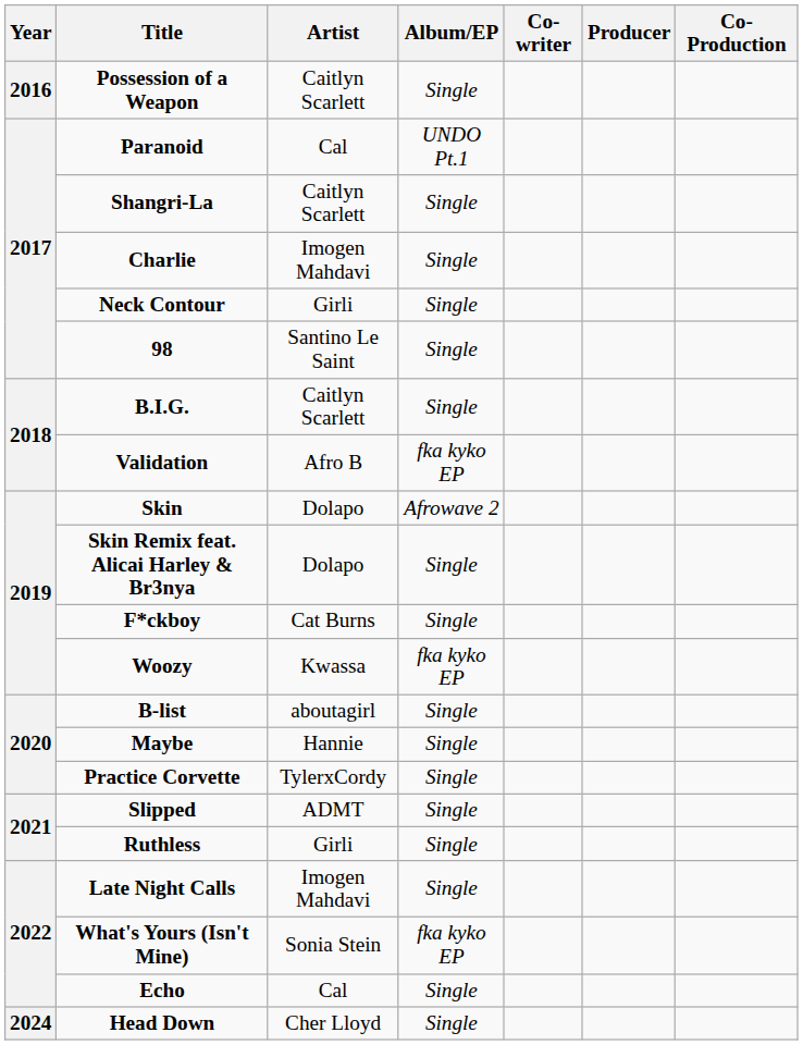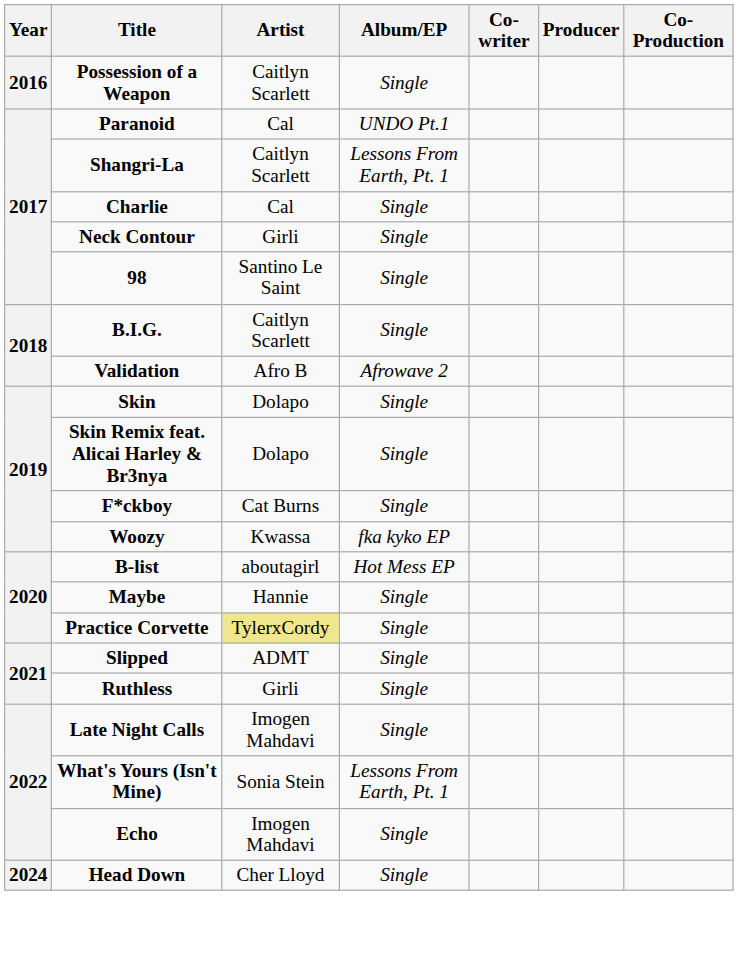Shangri-La | Album/EP: Single -> Lessons From Earth, Pt. 1
Charlie | Artist: Imogen Mahdavi -> Cal
Validation | Album/EP: fka kyko EP -> Afrowave 2
Skin | Album/EP: Afrowave 2 -> Single
B-list | Album/EP: Single -> Hot Mess EP
Practice Corvette | Artist: no background -> khaki background
What's Yours (Isn't Mine) | Album/EP: fka kyko EP -> Lessons From Earth, Pt. 1
Echo | Artist: Cal -> Imogen Mahdavi
